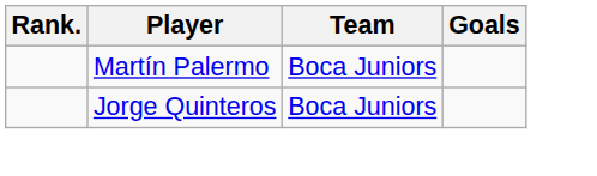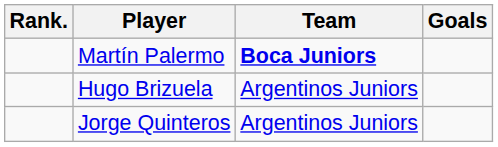Martín Palermo | Team: normal -> bold
+ row: Hugo Brizuela | Argentinos Juniors
Jorge Quinteros | Team: Boca Juniors -> Argentinos Juniors
